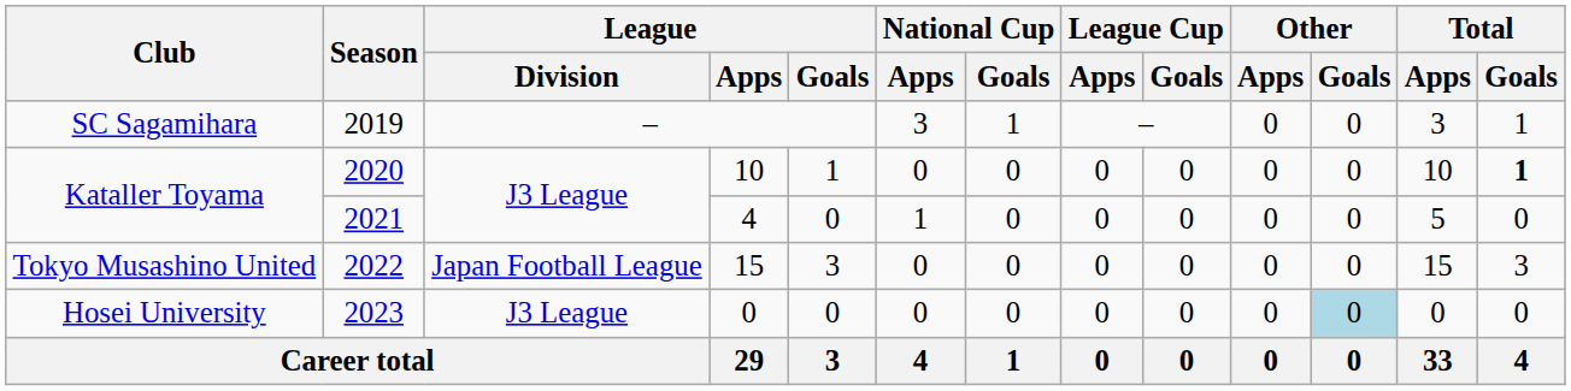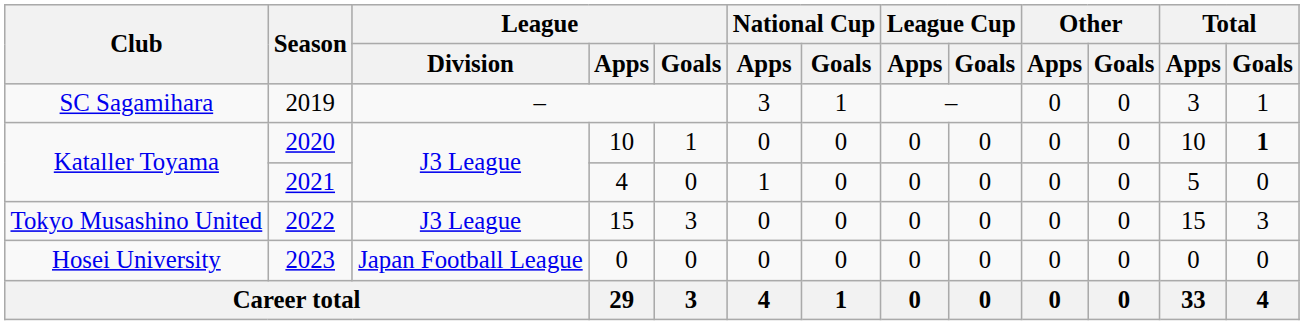2022 | League / Division: Japan Football League -> J3 League
2023 | League / Division: J3 League -> Japan Football League
2023 | Other / Goals: lightblue background -> no background
